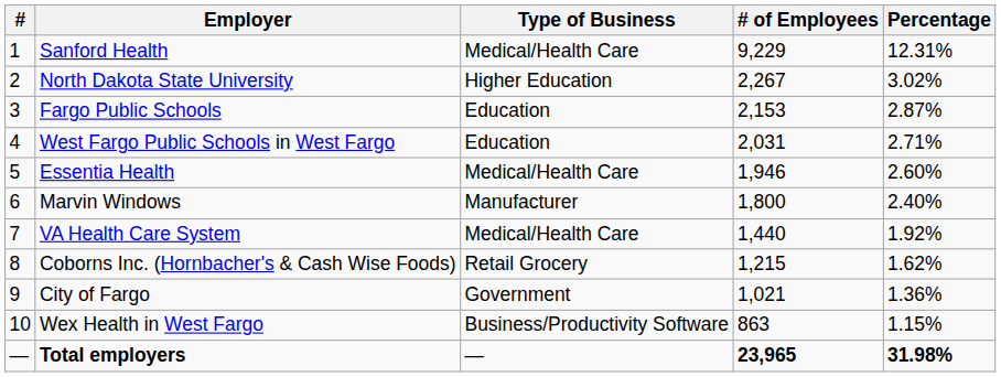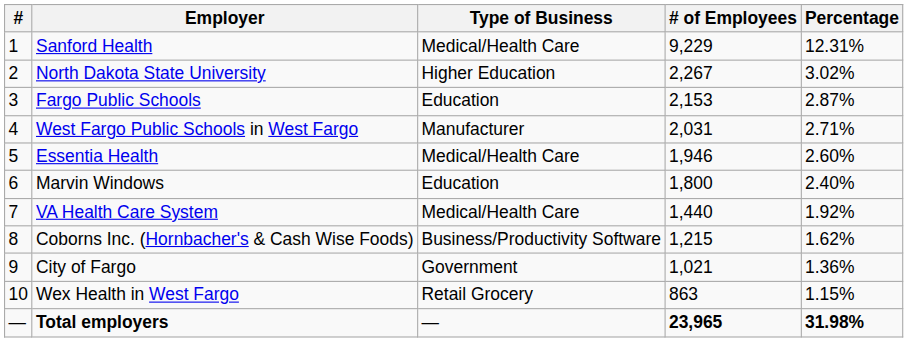West Fargo Public Schools in West Fargo | Type of Business: Education -> Manufacturer
Marvin Windows | Type of Business: Manufacturer -> Education
Coborns Inc. (Hornbacher's & Cash Wise Foods) | Type of Business: Retail Grocery -> Business/Productivity Software
Wex Health in West Fargo | Type of Business: Business/Productivity Software -> Retail Grocery
